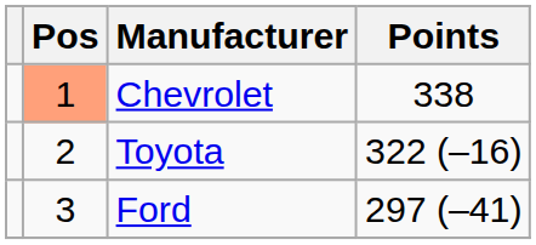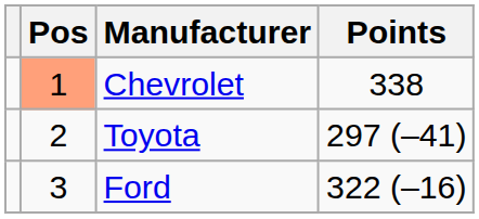Toyota | Points: 322 (–16) -> 297 (–41)
Ford | Points: 297 (–41) -> 322 (–16)
